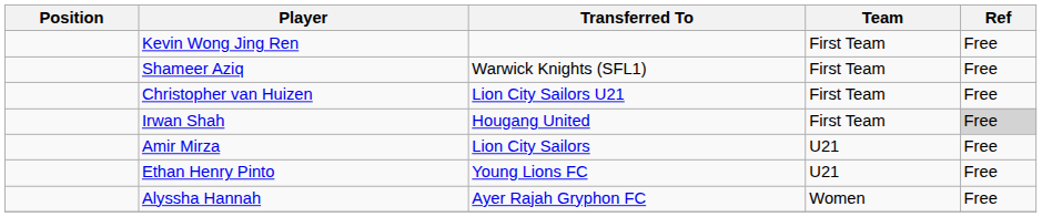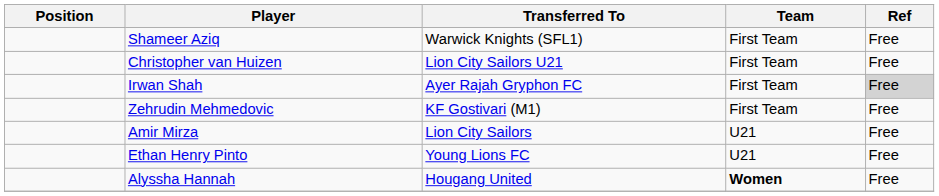- row: Kevin Wong Jing Ren | First Team | Free
Irwan Shah | Transferred To: Hougang United -> Ayer Rajah Gryphon FC
+ row: Zehrudin Mehmedovic | KF Gostivari (M1) | First Team | Free
Alyssha Hannah | Transferred To: Ayer Rajah Gryphon FC -> Hougang United
Alyssha Hannah | Team: normal -> bold
